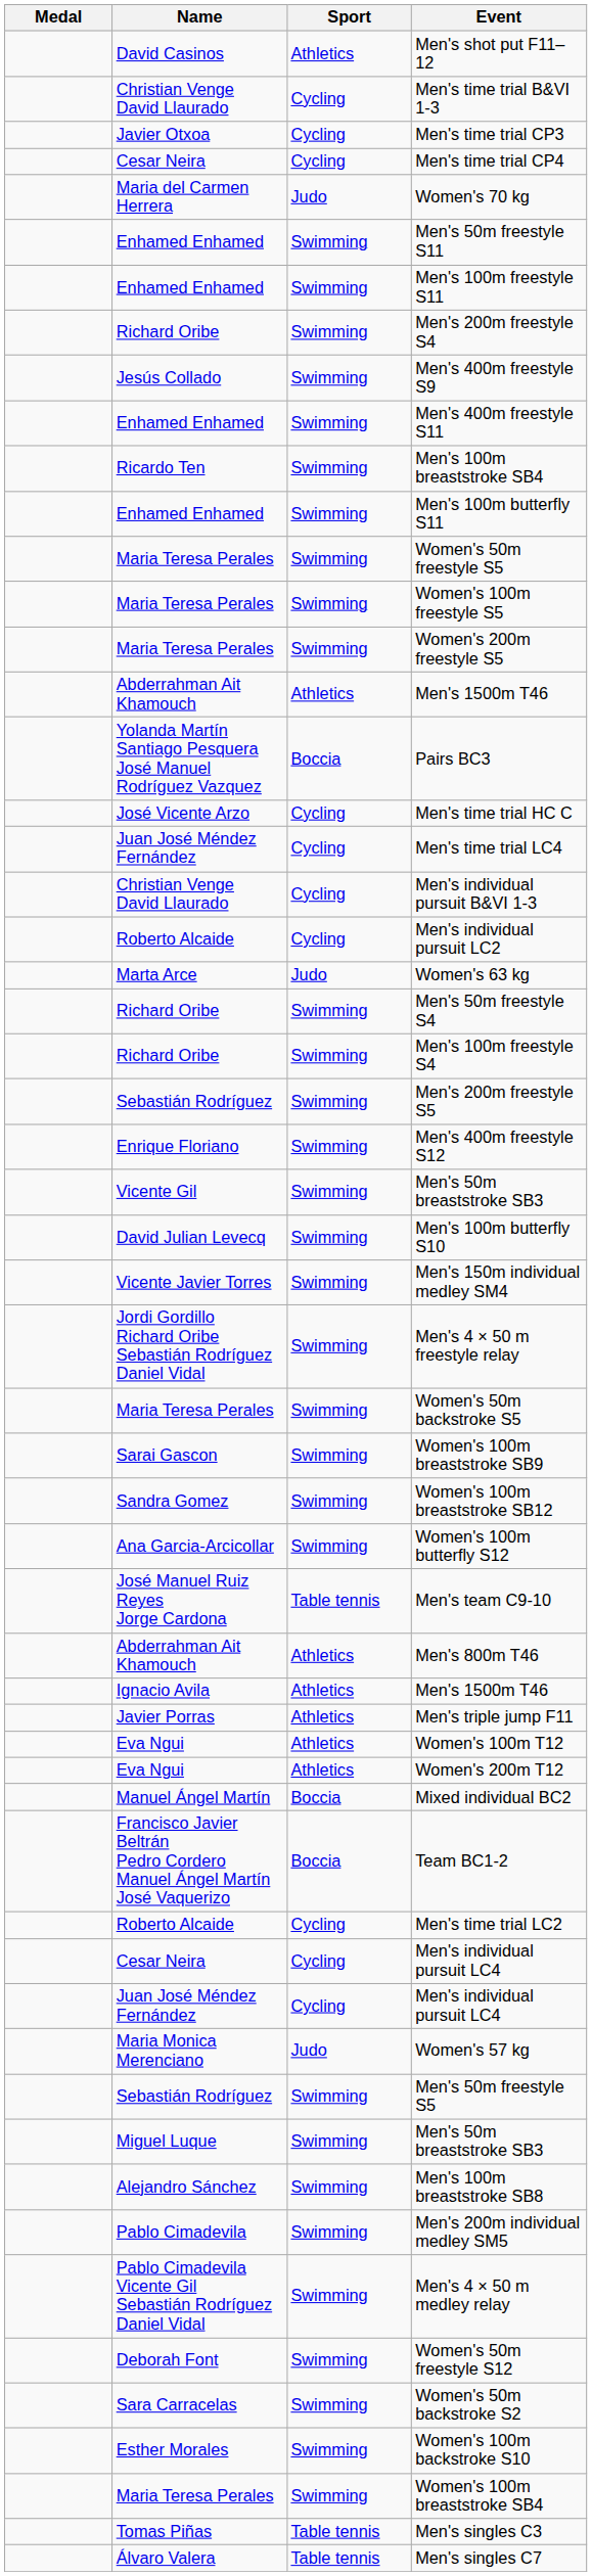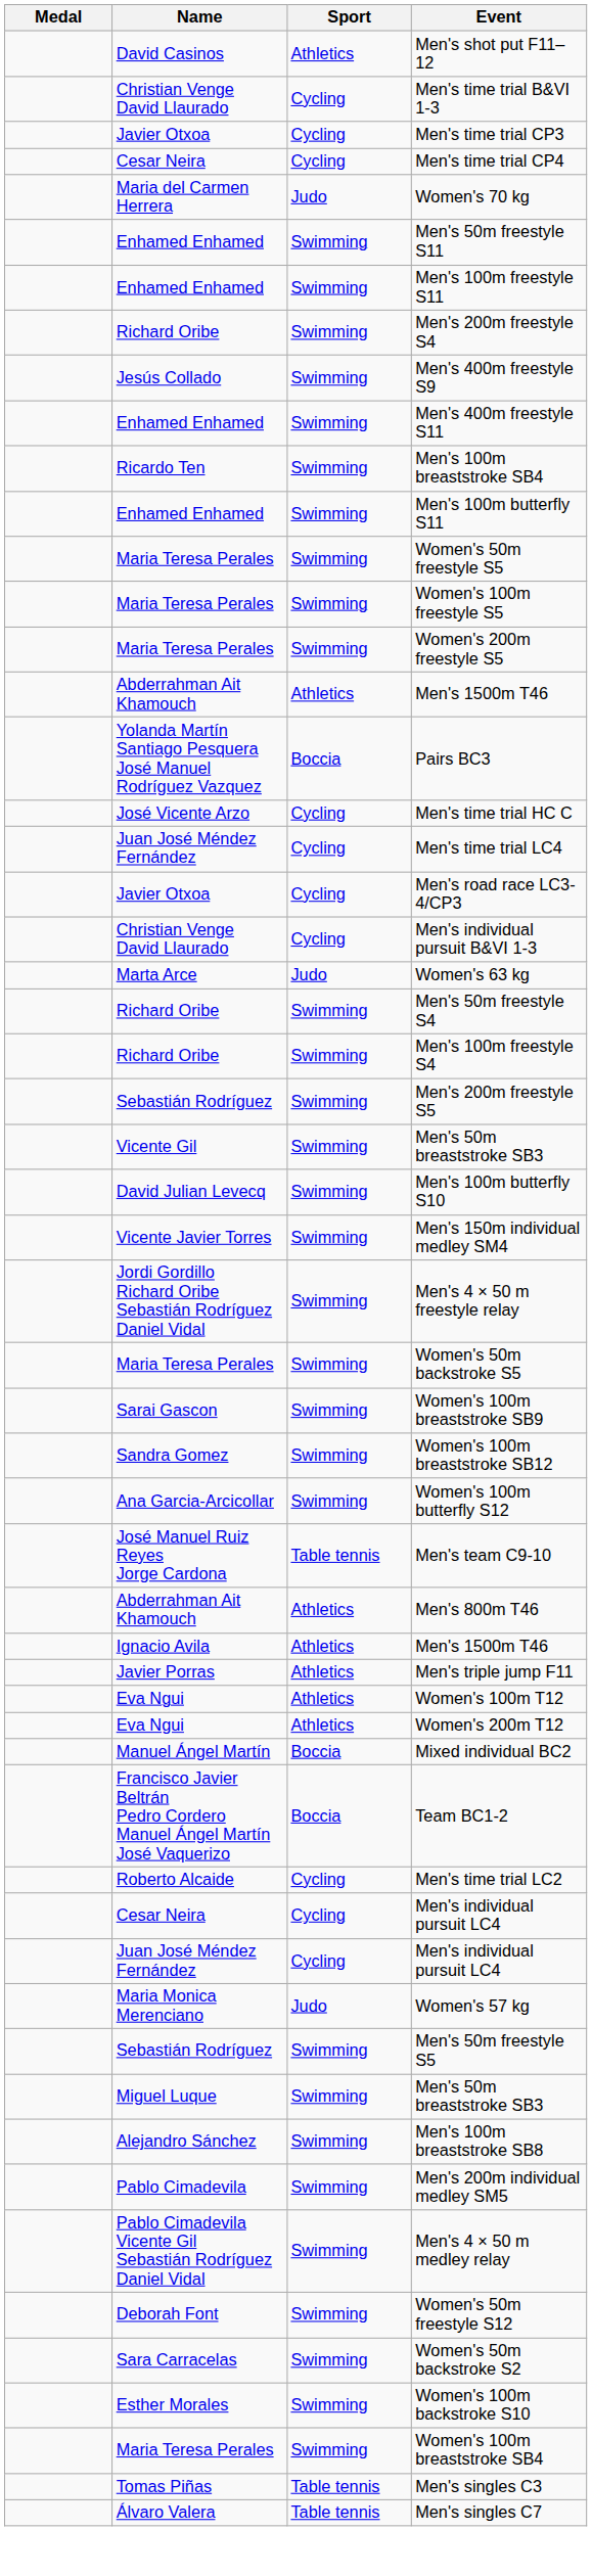+ row: Javier Otxoa | Cycling | Men's road race LC3-4/CP3
- row: Roberto Alcaide | Cycling | Men's individual pursuit LC2
- row: Enrique Floriano | Swimming | Men's 400m freestyle S12
